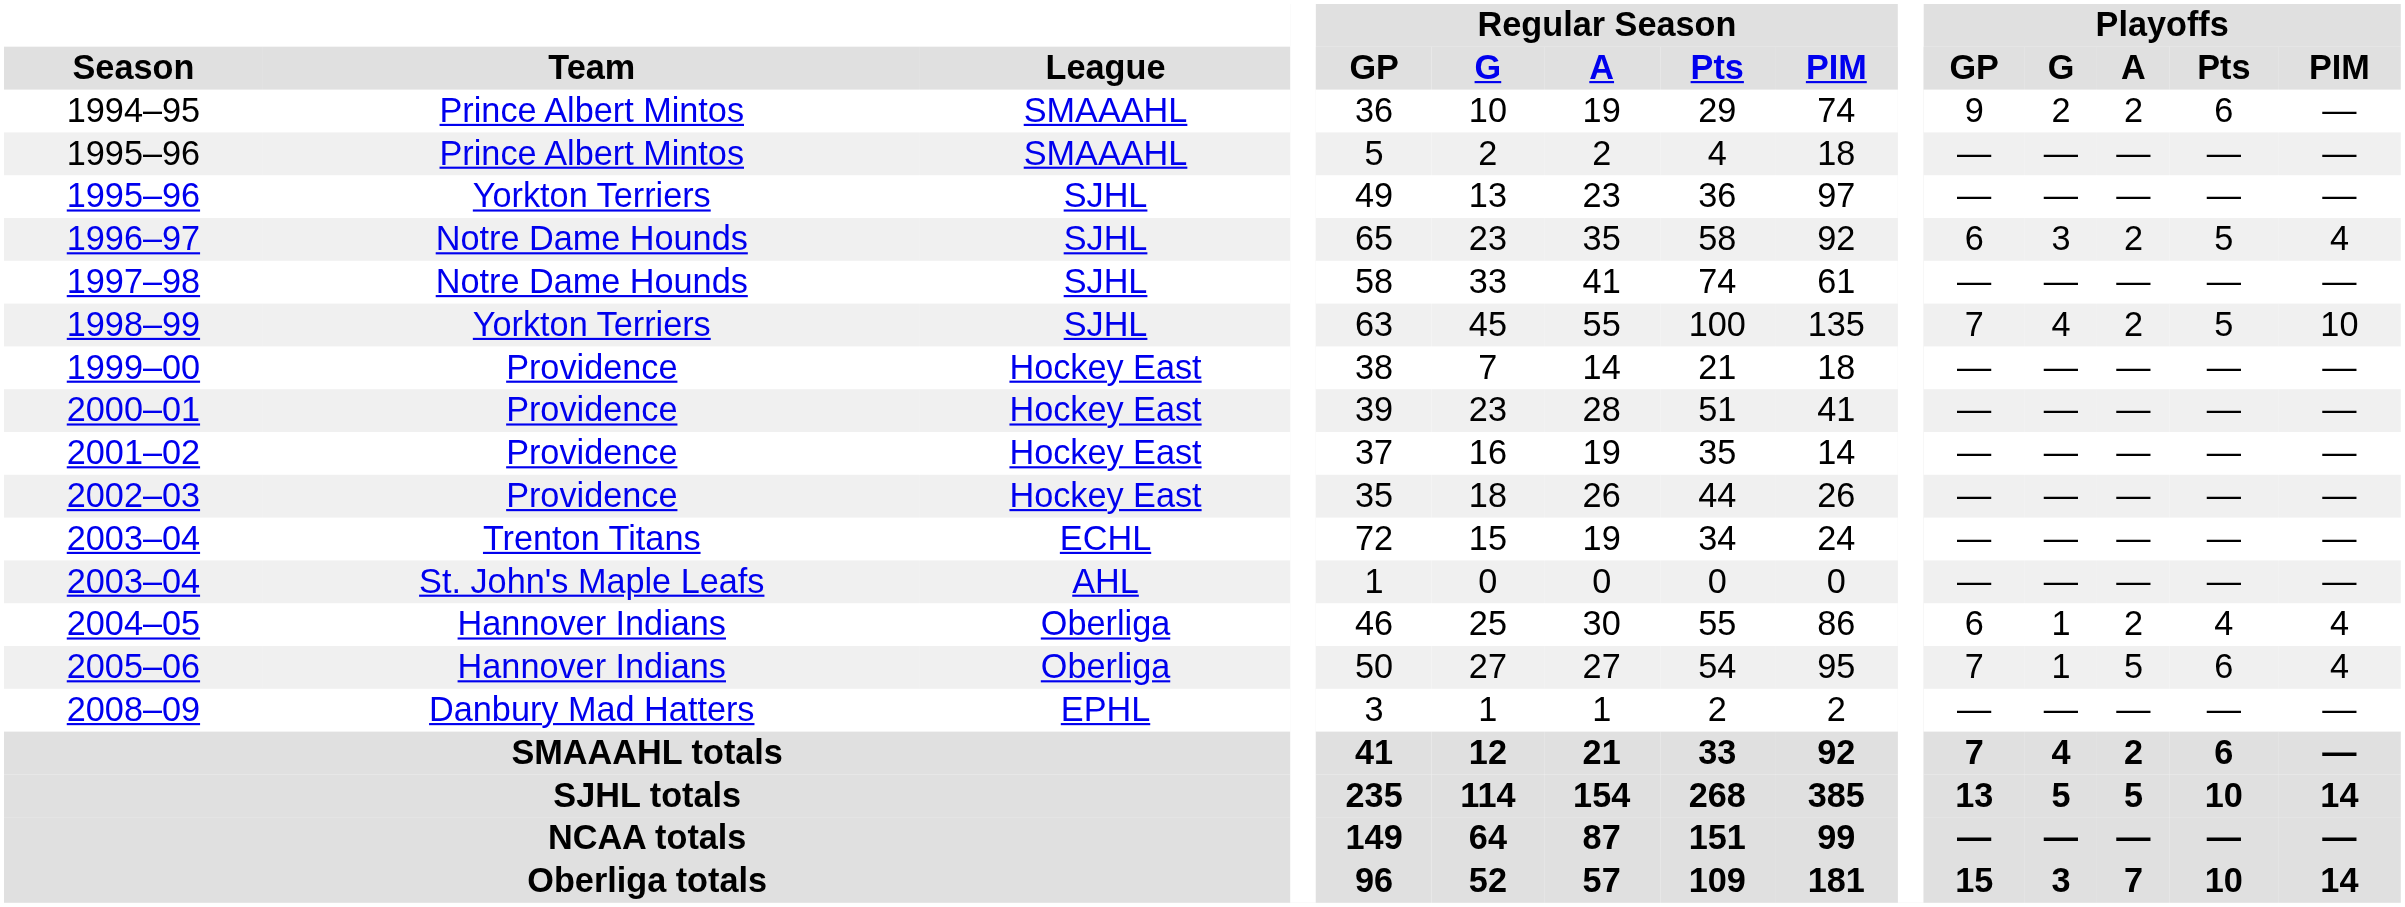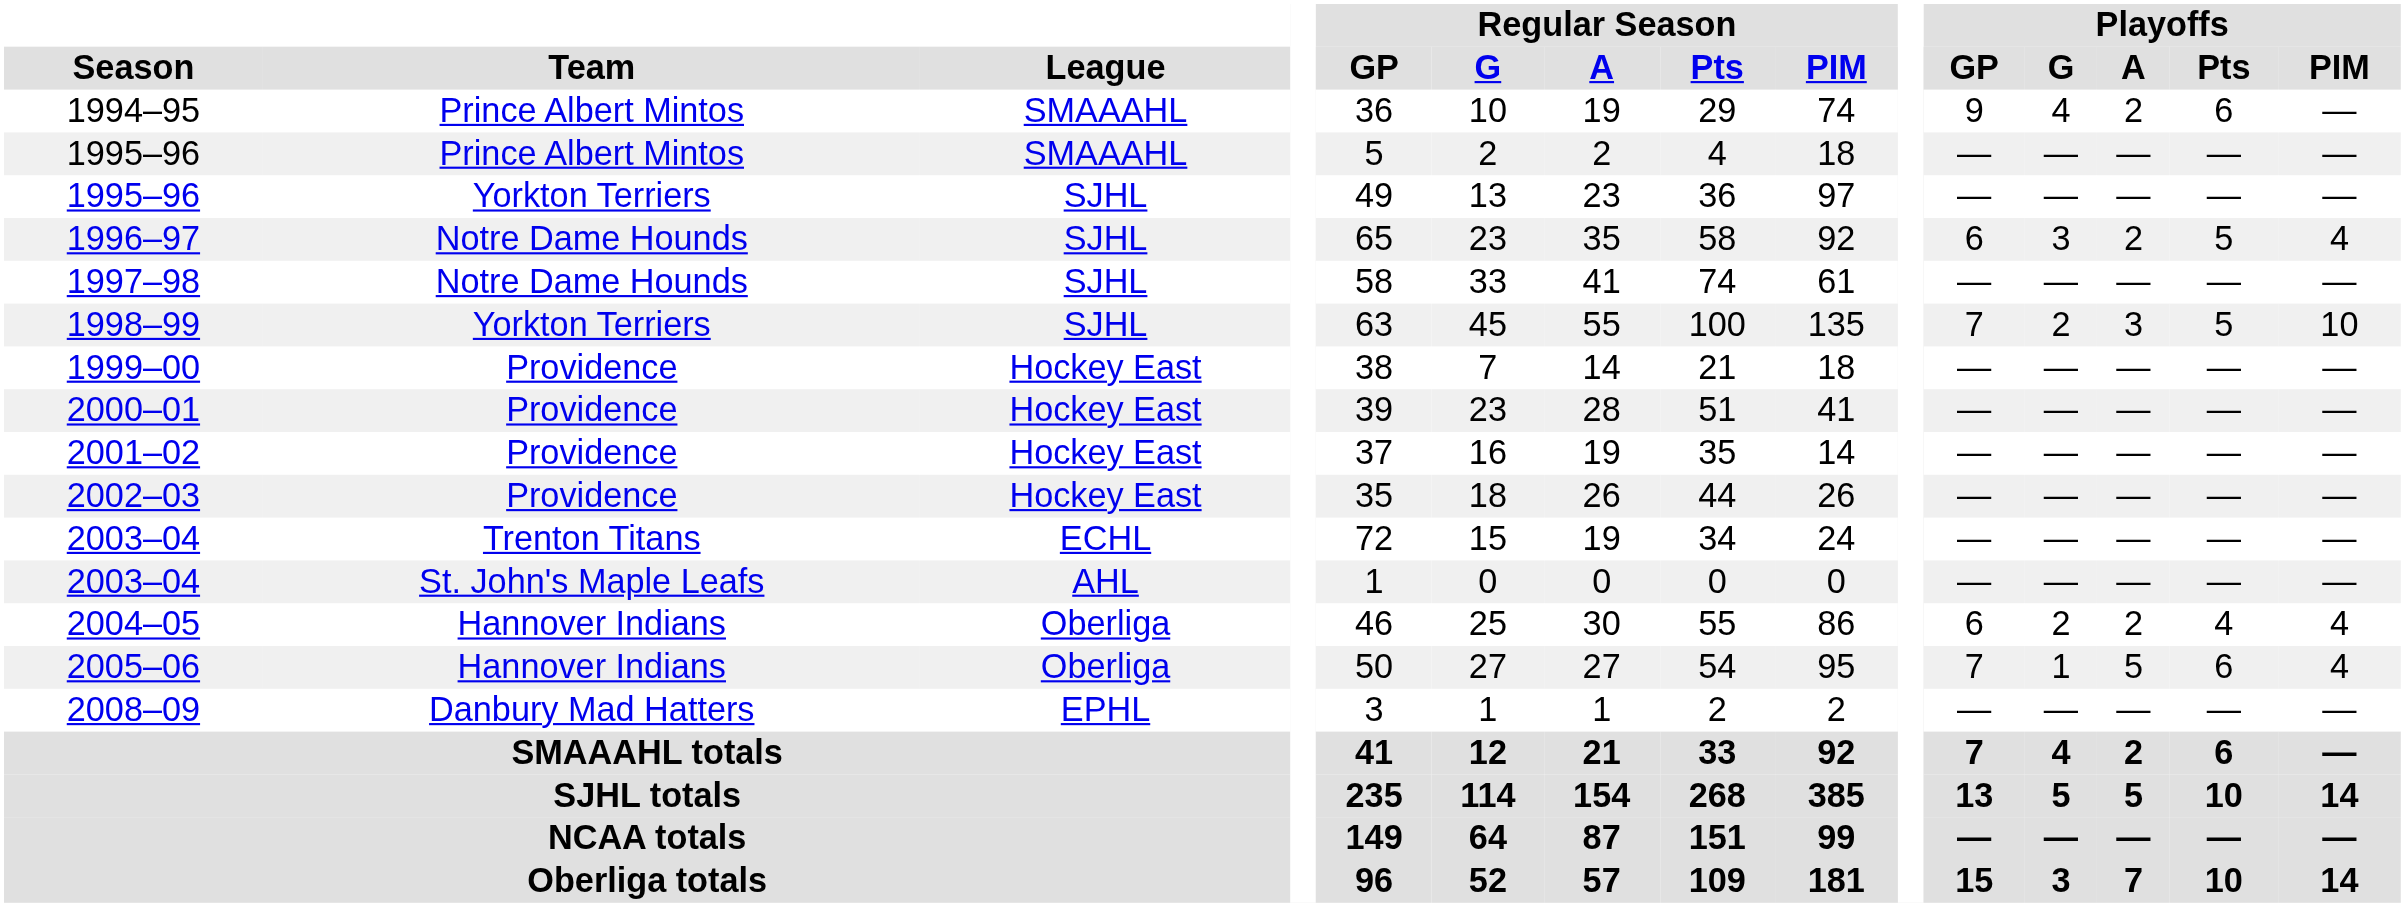1994–95 | Playoffs / G: 2 -> 4
1998–99 | Playoffs / G: 4 -> 2
1998–99 | Playoffs / A: 2 -> 3
2004–05 | Playoffs / G: 1 -> 2
